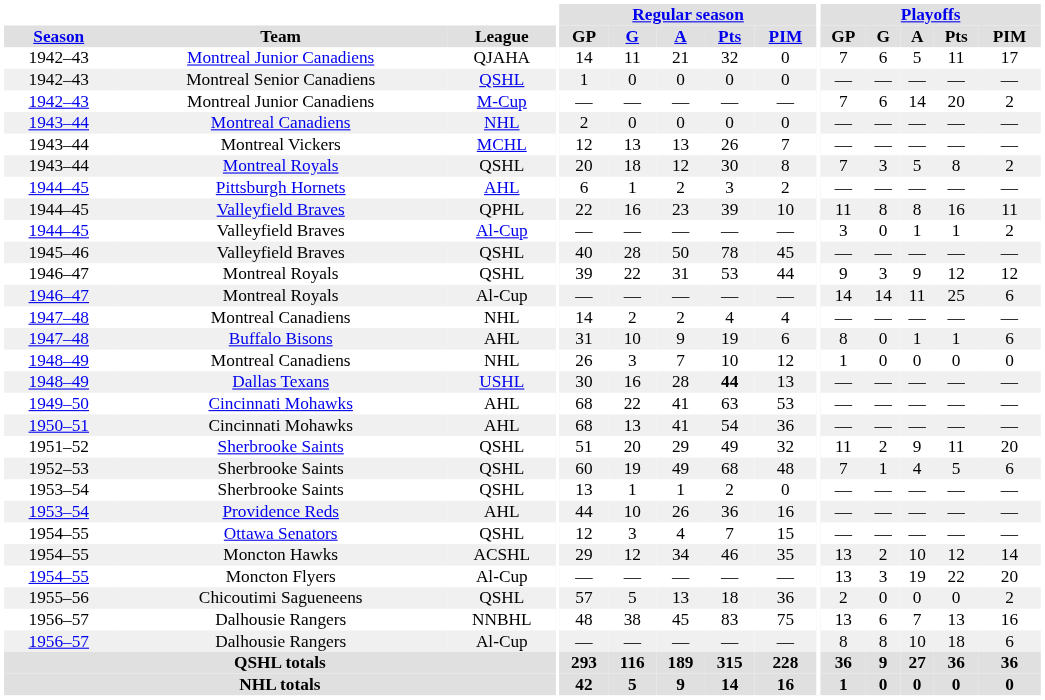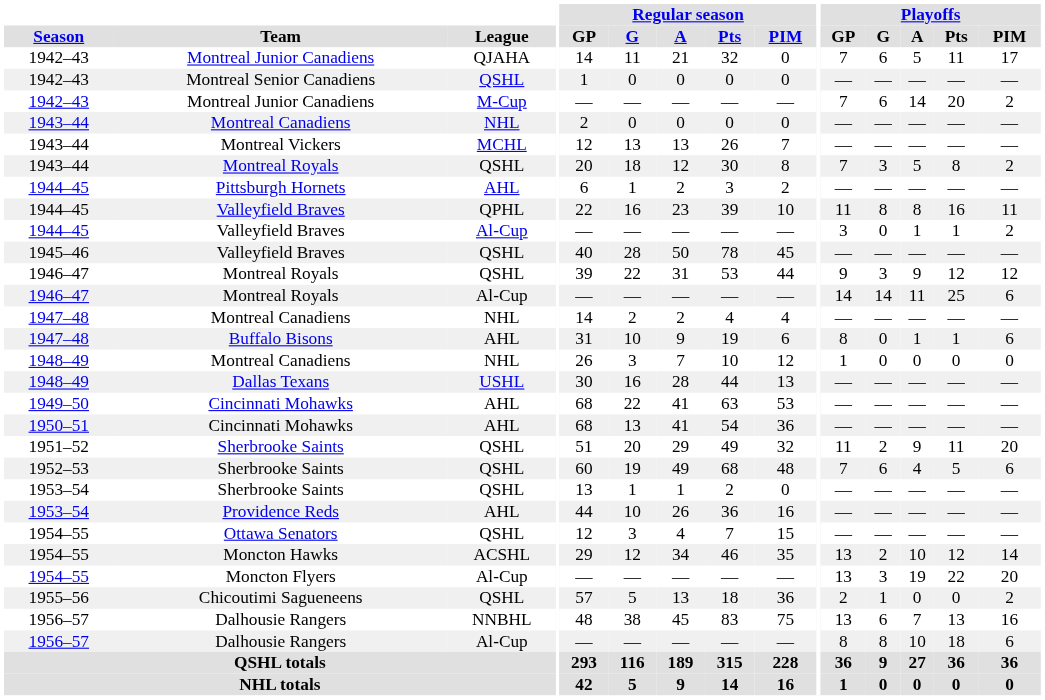Dallas Texans | Regular season / Pts: bold -> normal
1952–53 / Sherbrooke Saints | Playoffs / G: 1 -> 6
Chicoutimi Sagueneens | Playoffs / G: 0 -> 1
